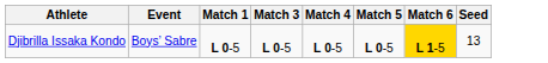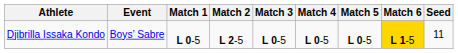+ column: Match 2 | L 2-5
Djibrilla Issaka Kondo | Seed: 13 -> 11
